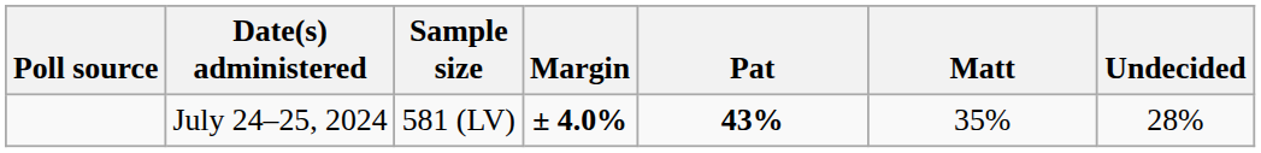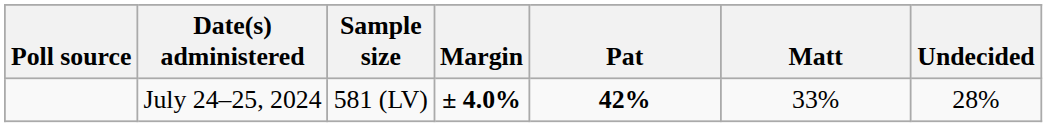July 24–25, 2024 | Pat: 43% -> 42%
July 24–25, 2024 | Matt: 35% -> 33%
